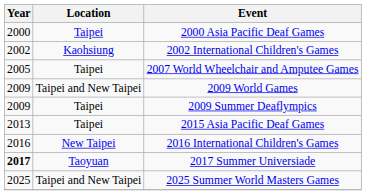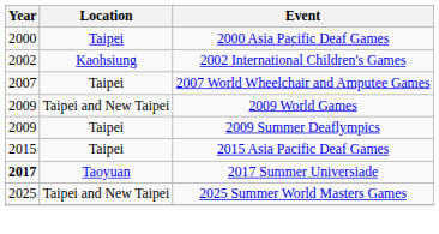2007 World Wheelchair and Amputee Games | Year: 2005 -> 2007
2015 Asia Pacific Deaf Games | Year: 2013 -> 2015
- row: 2016 | New Taipei | 2016 International Children's Games
